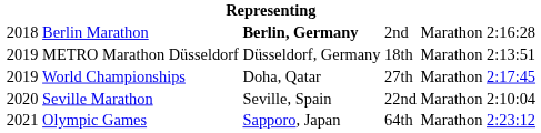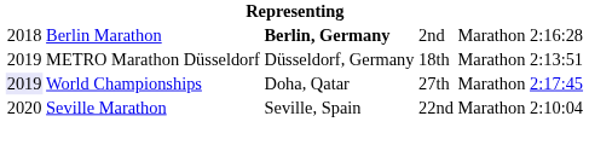World Championships | column 1: no background -> lavender background
- row: 2021 | Olympic Games | Sapporo, Japan | 64th | Marathon | 2:23:12
